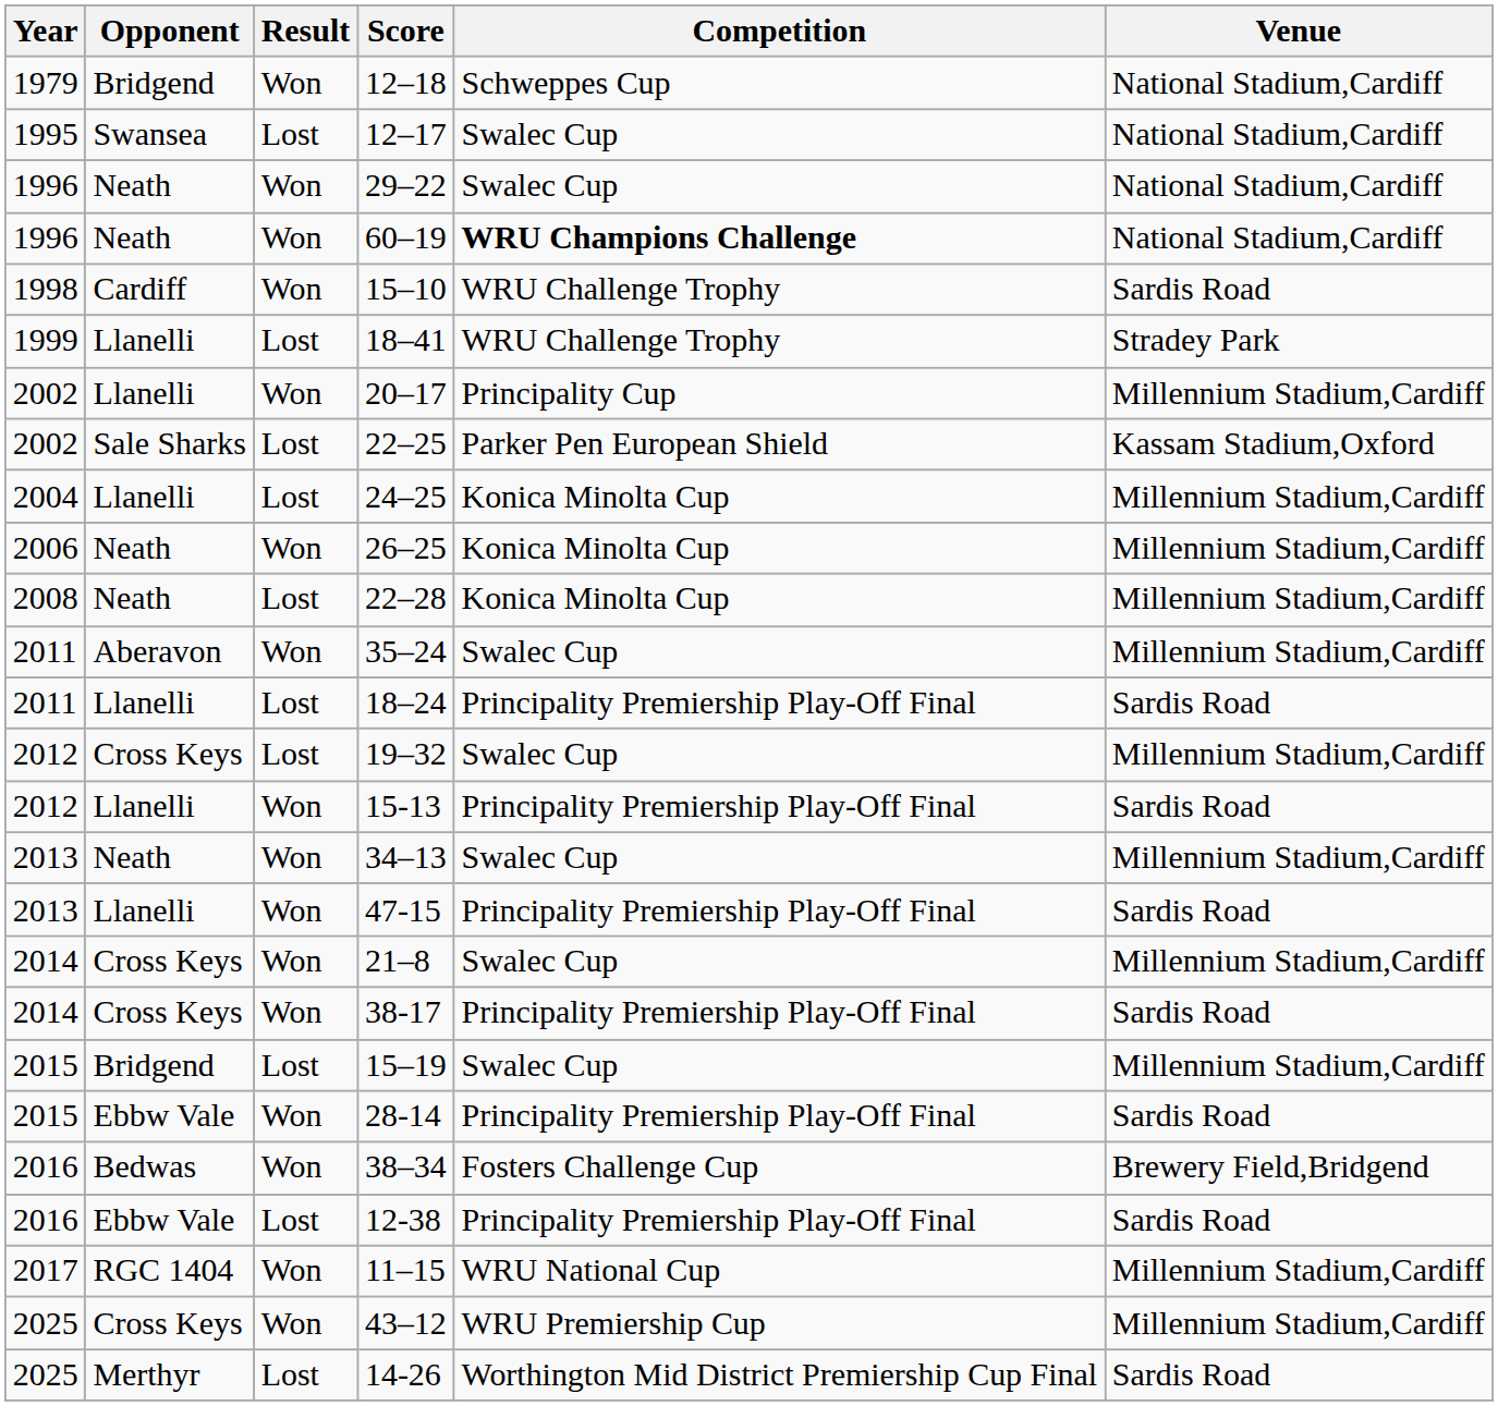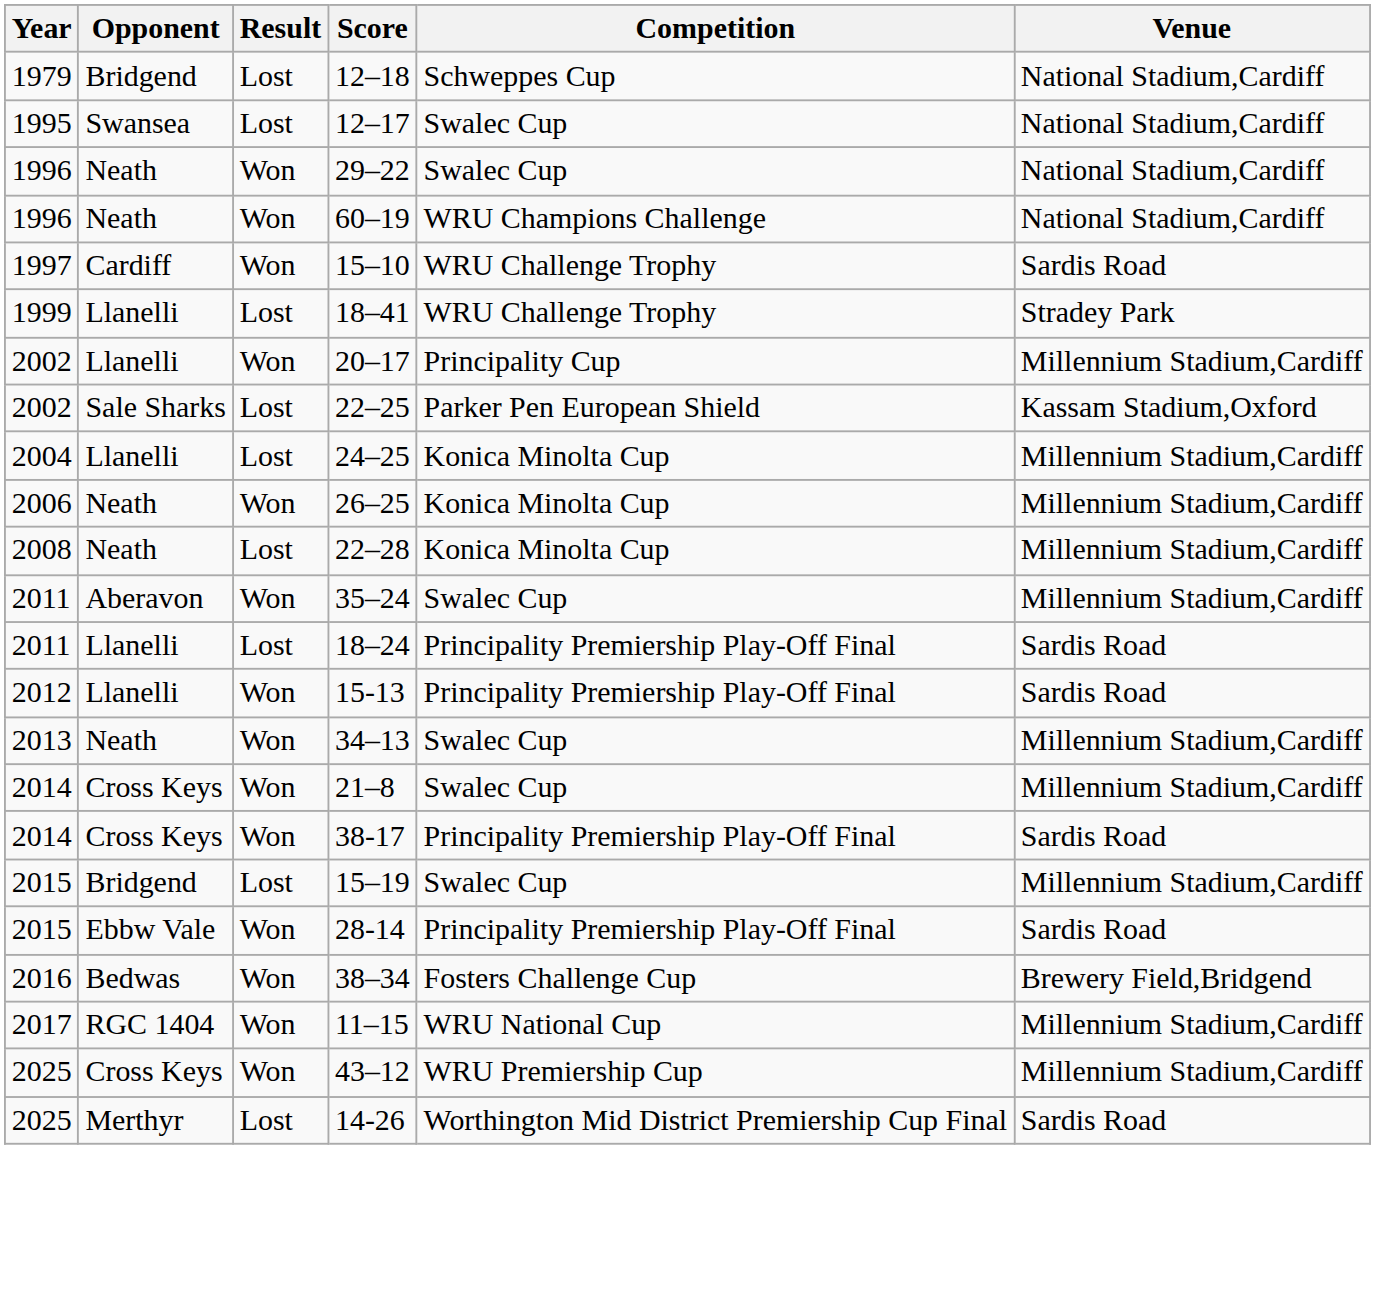12–18 | Result: Won -> Lost
60–19 | Competition: bold -> normal
15–10 | Year: 1998 -> 1997
- row: 2012 | Cross Keys | Lost | 19–32 | Swalec Cup | Millennium Stadium,Cardiff
- row: 2013 | Llanelli | Won | 47-15 | Principality Premiership Play-Off Final | Sardis Road
- row: 2016 | Ebbw Vale | Lost | 12-38 | Principality Premiership Play-Off Final | Sardis Road
